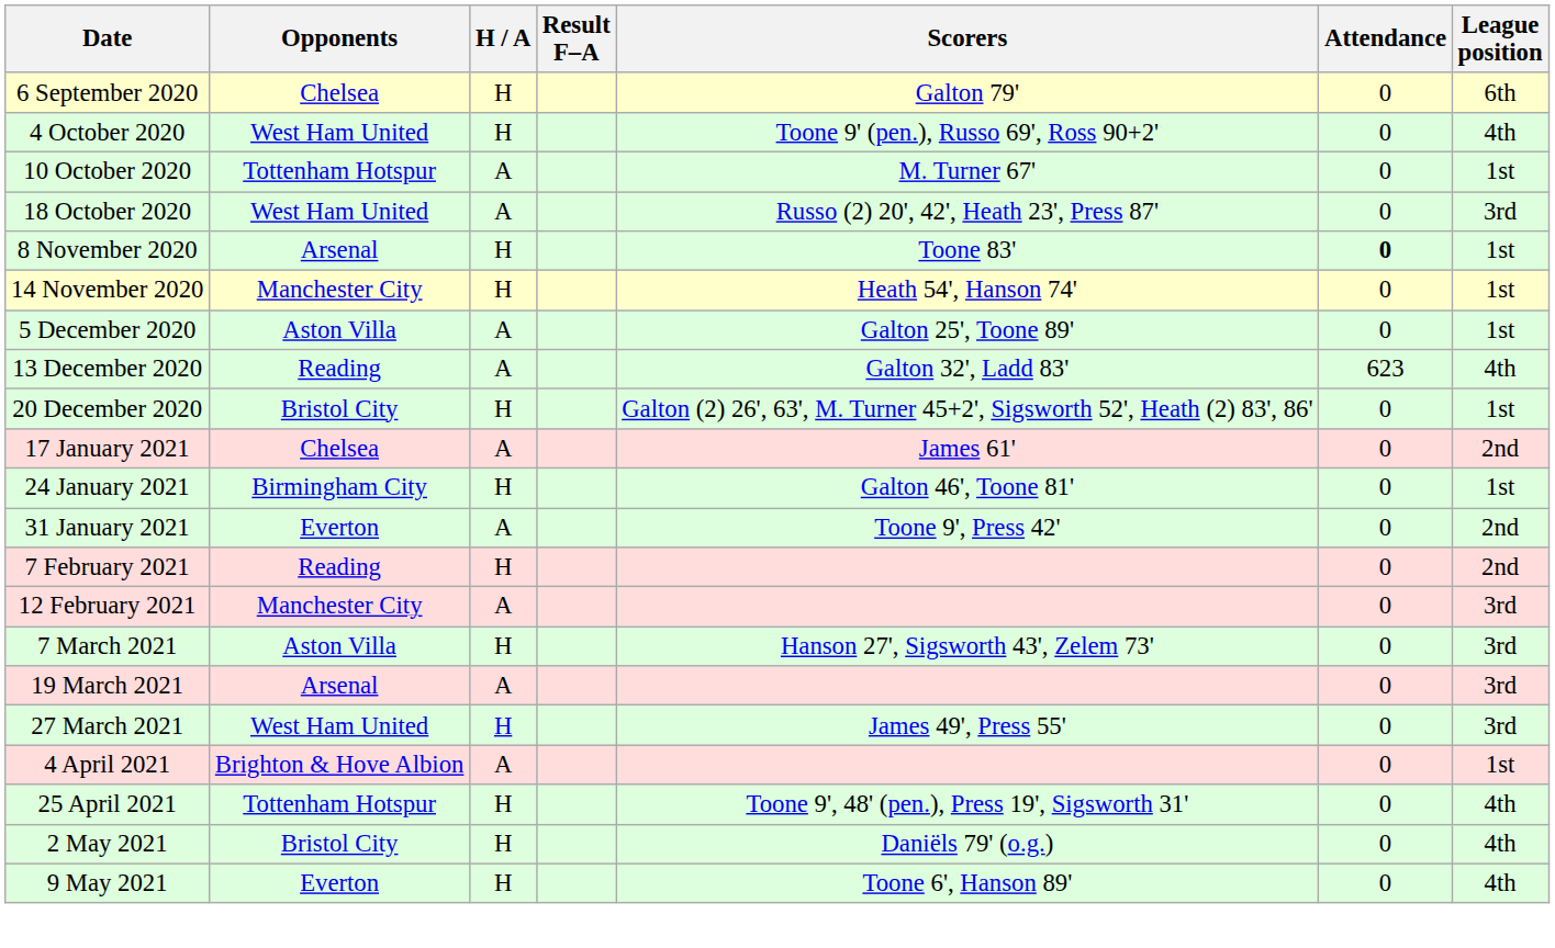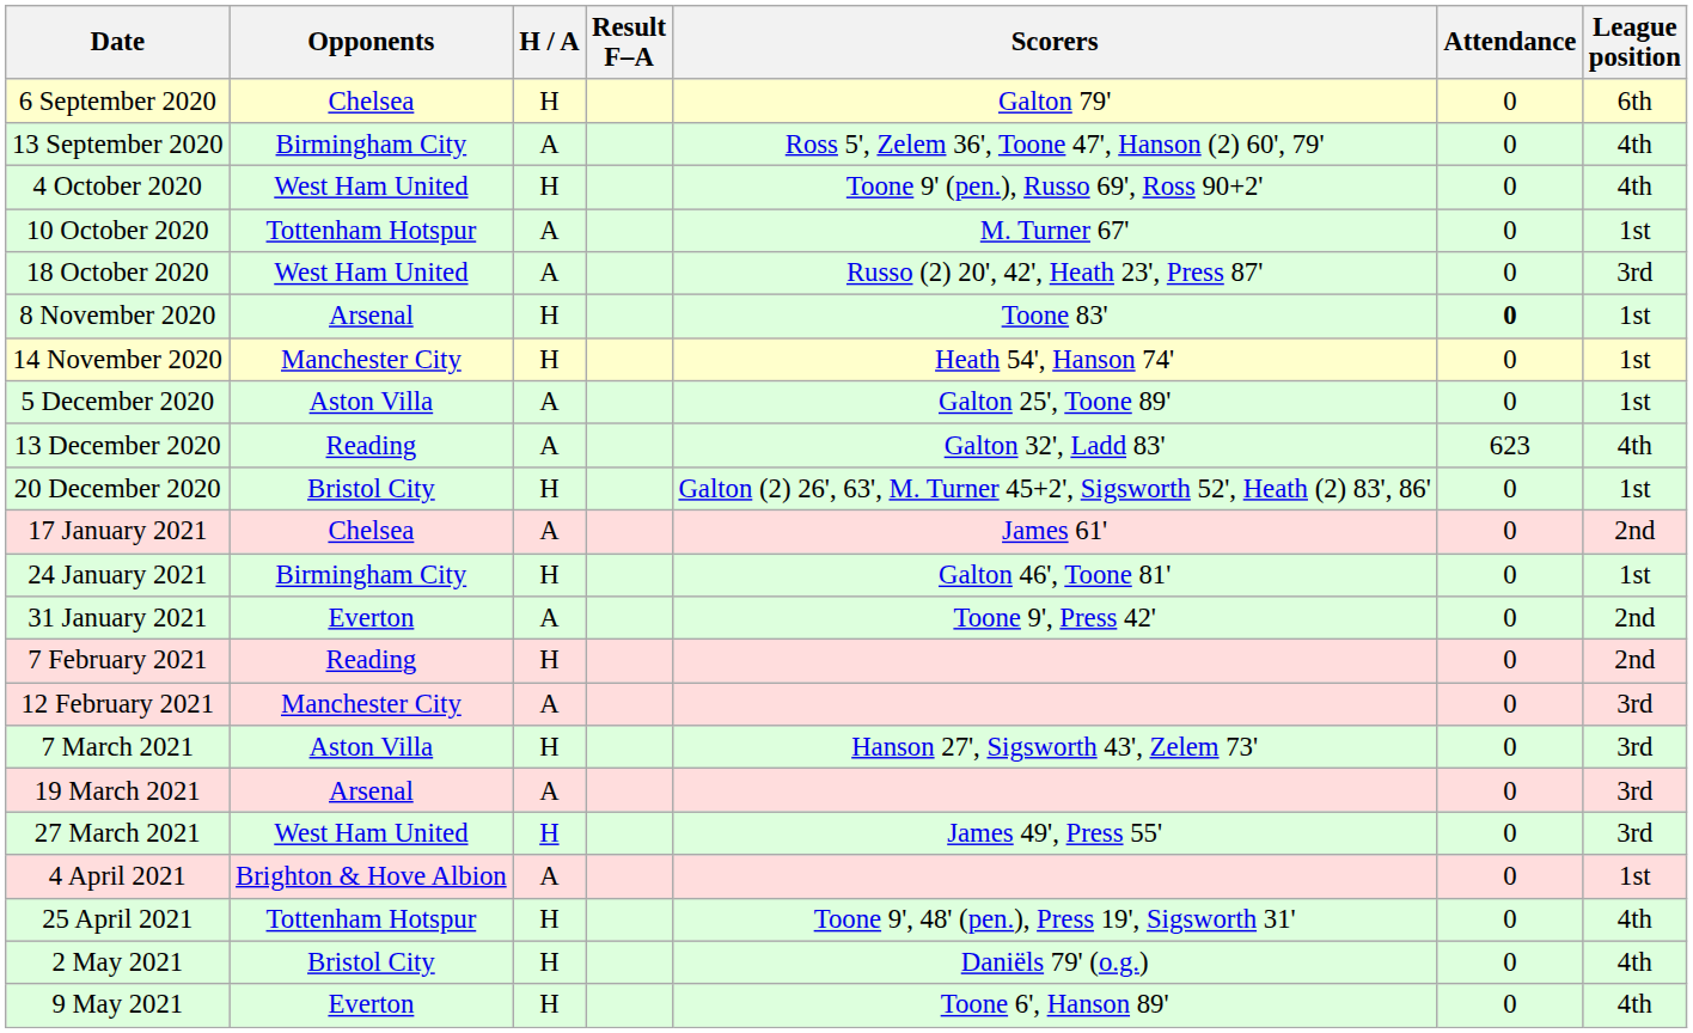+ row: 13 September 2020 | Birmingham City | A | Ross 5', Zelem 36', Toone 47', Hanson (2) 60', 79' | 0 | 4th
